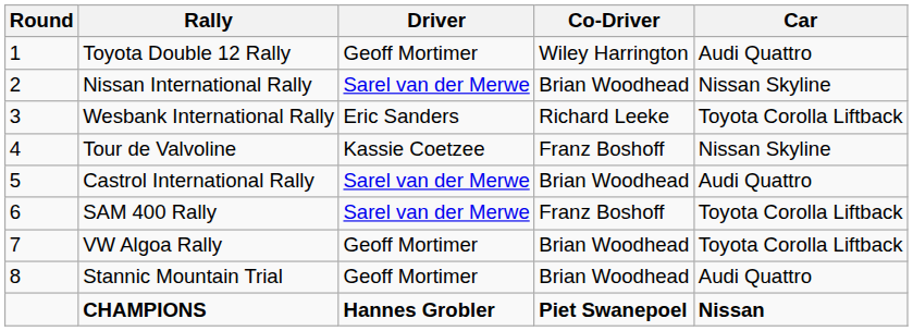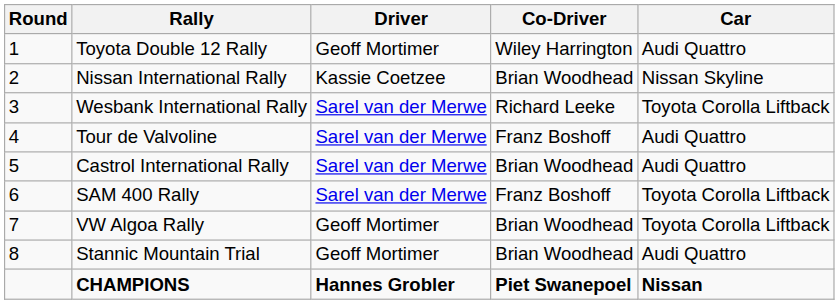Nissan International Rally | Driver: Sarel van der Merwe -> Kassie Coetzee
Wesbank International Rally | Driver: Eric Sanders -> Sarel van der Merwe
Tour de Valvoline | Driver: Kassie Coetzee -> Sarel van der Merwe
Tour de Valvoline | Car: Nissan Skyline -> Audi Quattro
